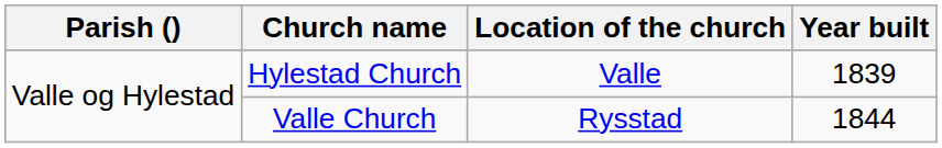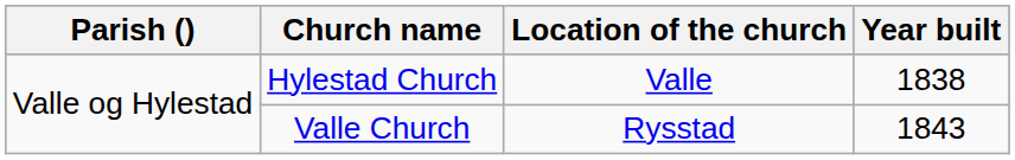Hylestad Church | Year built: 1839 -> 1838
Valle Church | Year built: 1844 -> 1843
